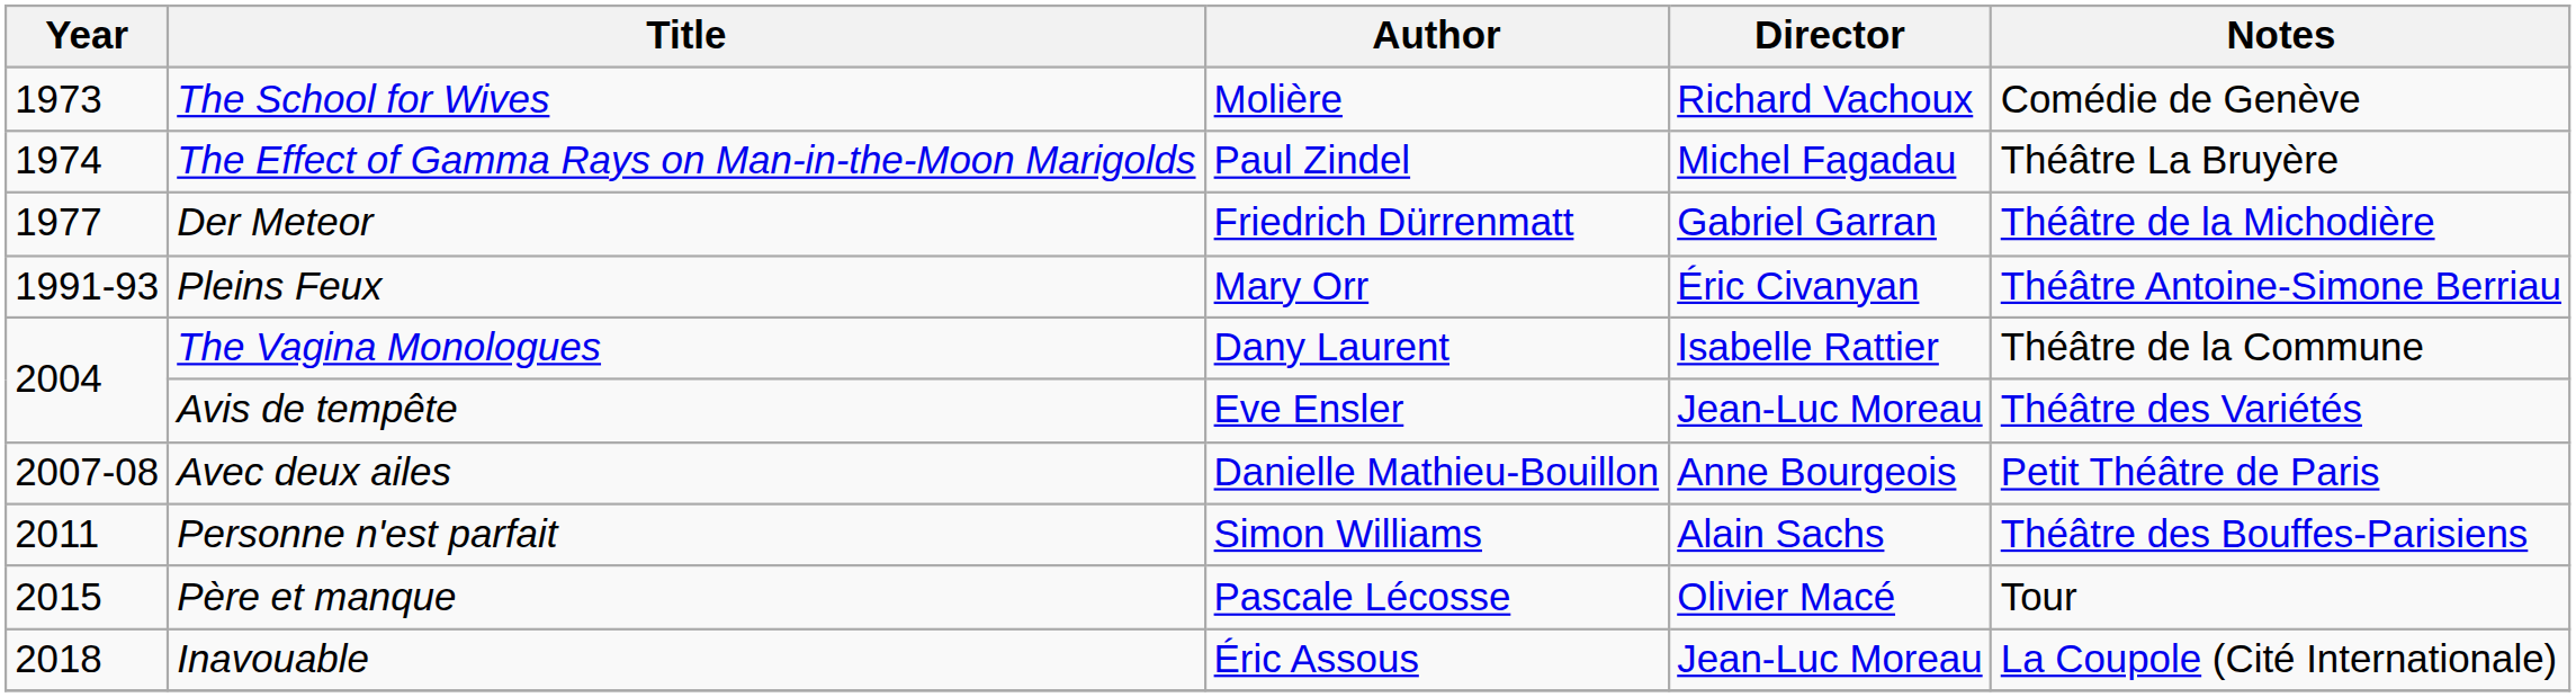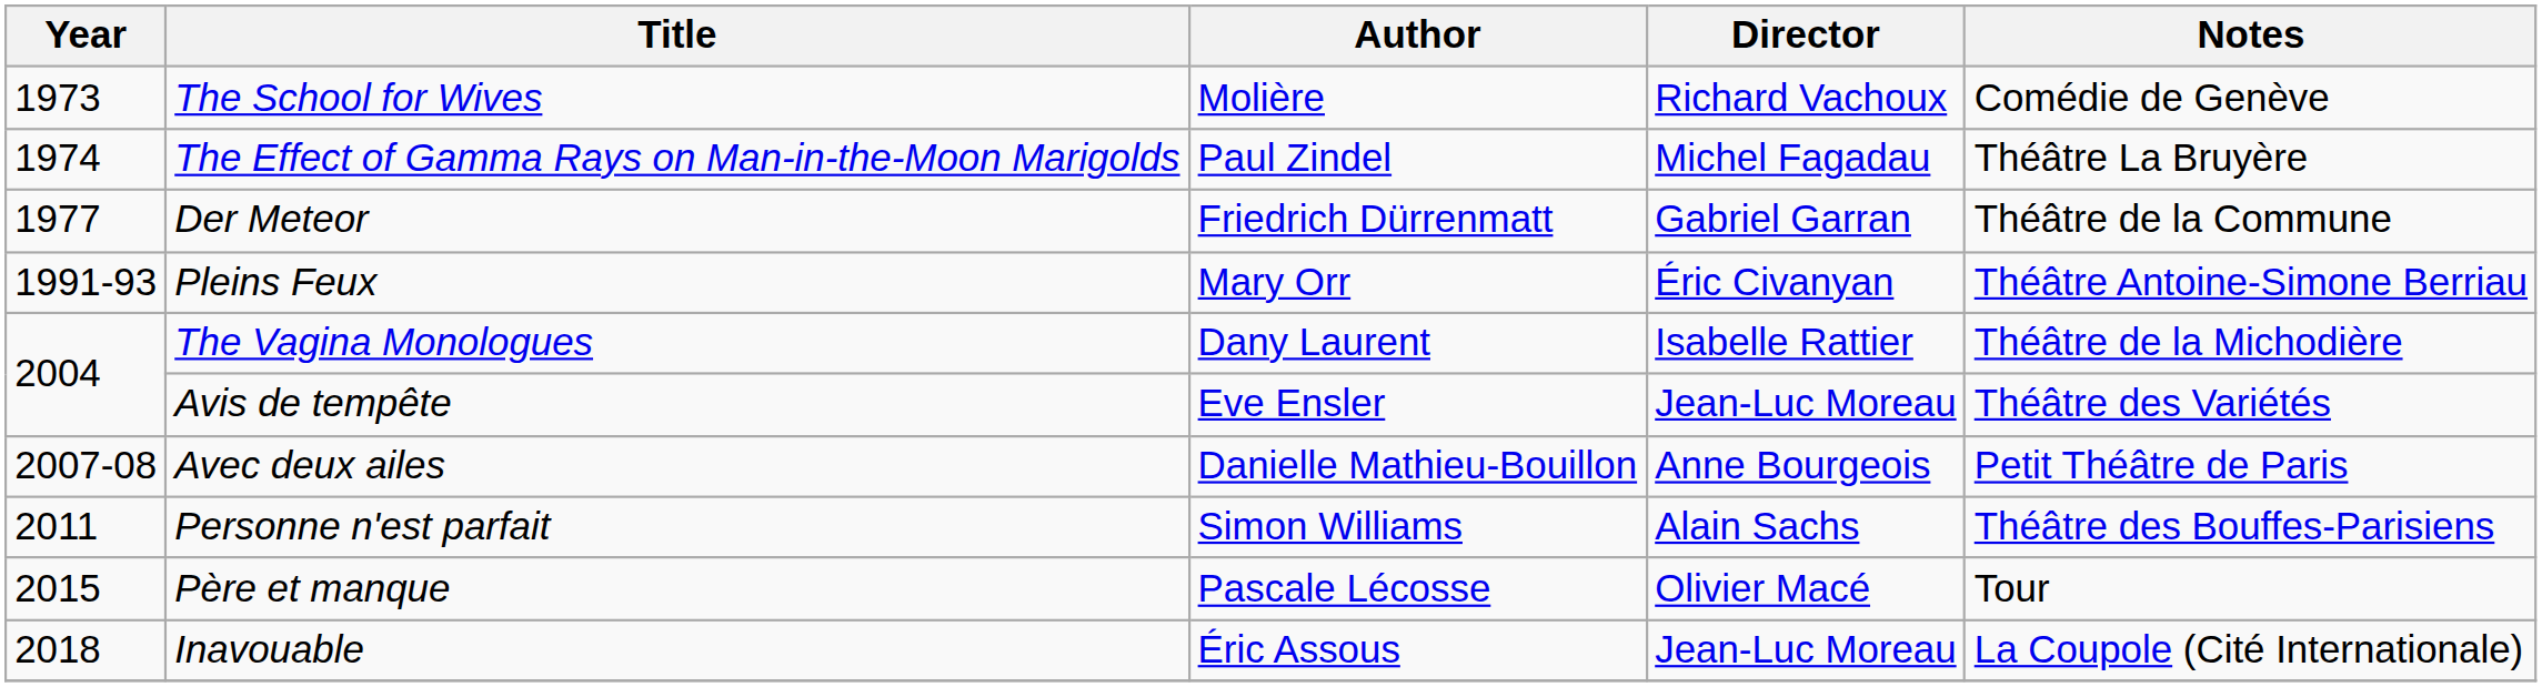Der Meteor | Notes: Théâtre de la Michodière -> Théâtre de la Commune
The Vagina Monologues | Notes: Théâtre de la Commune -> Théâtre de la Michodière
